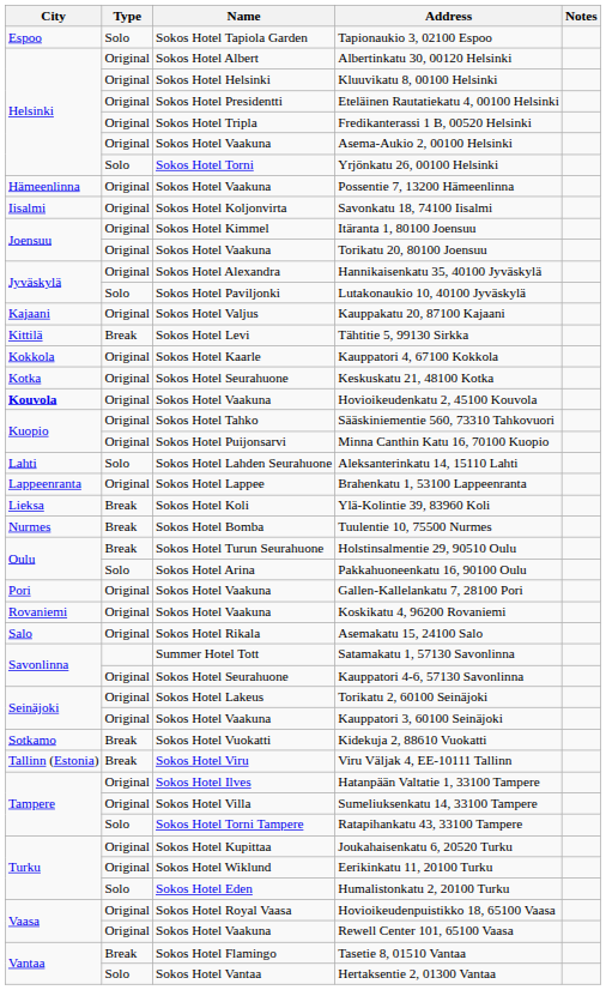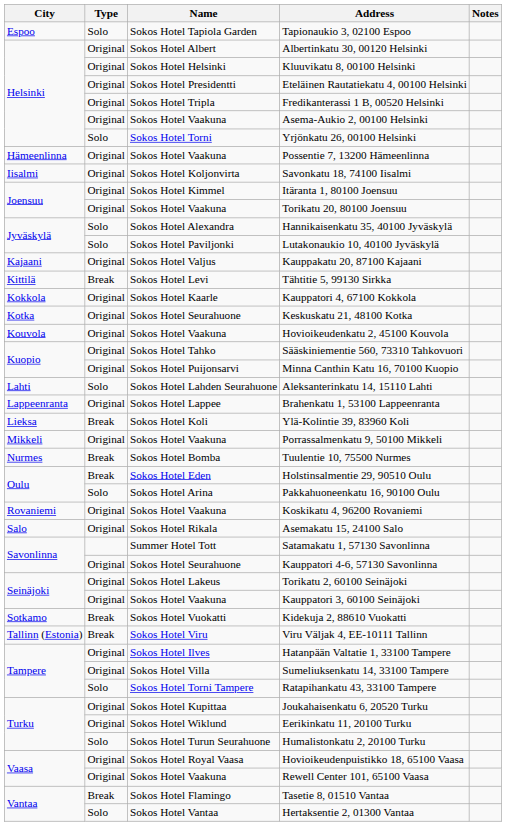Hannikaisenkatu 35, 40100 Jyväskylä | Type: Original -> Solo
Hovioikeudenkatu 2, 45100 Kouvola | City: bold -> normal
+ row: Mikkeli | Original | Sokos Hotel Vaakuna | Porrassalmenkatu 9, 50100 Mikkeli
Holstinsalmentie 29, 90510 Oulu | Name: Sokos Hotel Turun Seurahuone -> Sokos Hotel Eden
- row: Pori | Original | Sokos Hotel Vaakuna | Gallen-Kallelankatu 7, 28100 Pori
Humalistonkatu 2, 20100 Turku | Name: Sokos Hotel Eden -> Sokos Hotel Turun Seurahuone
